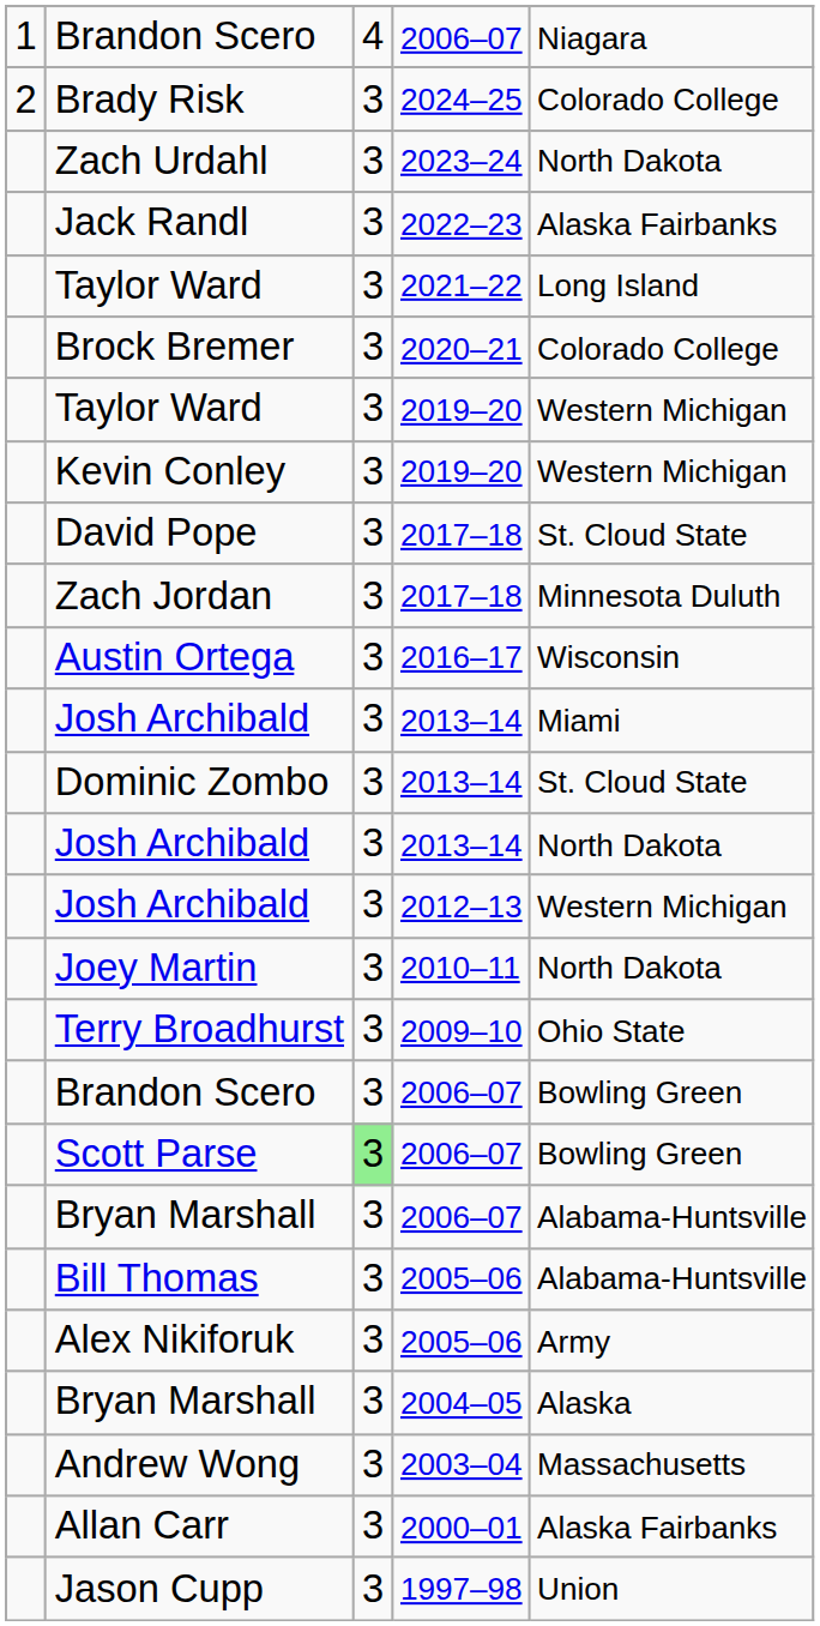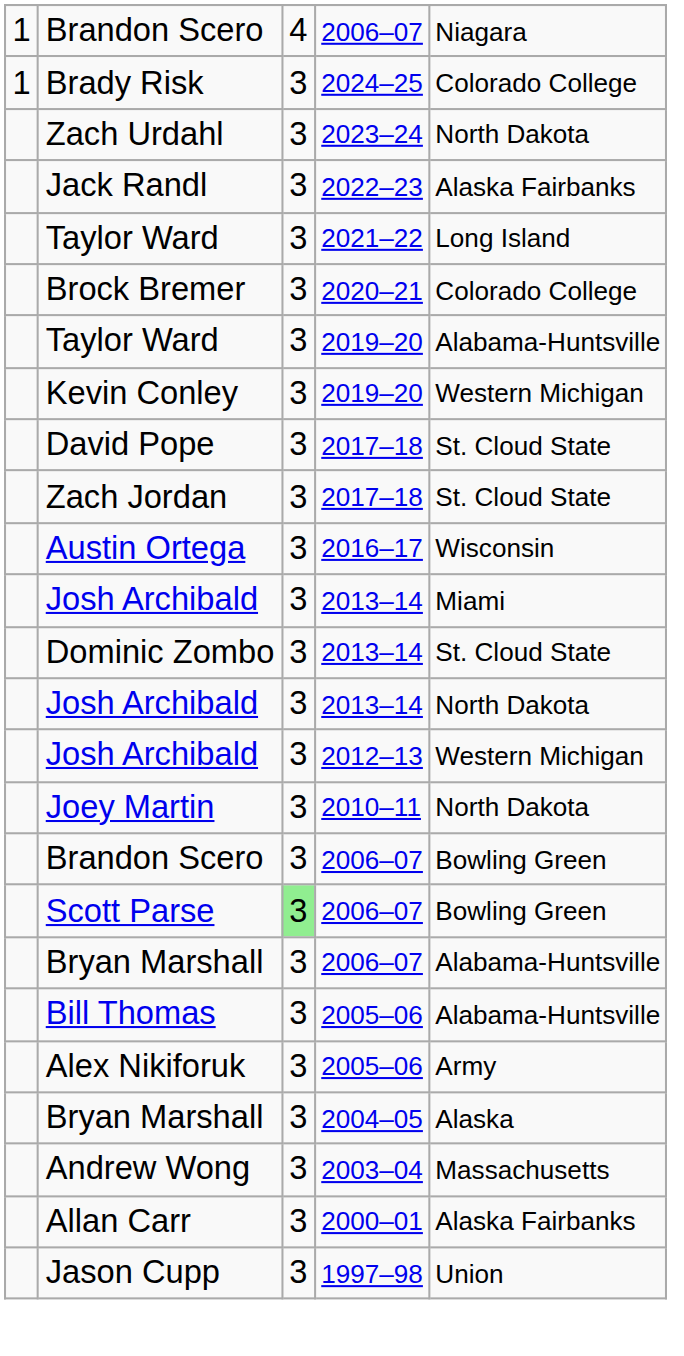Brady Risk | column 1: 2 -> 1
Taylor Ward / 2019–20 | column 5: Western Michigan -> Alabama-Huntsville
Zach Jordan | column 5: Minnesota Duluth -> St. Cloud State
- row: Terry Broadhurst | 3 | 2009–10 | Ohio State
